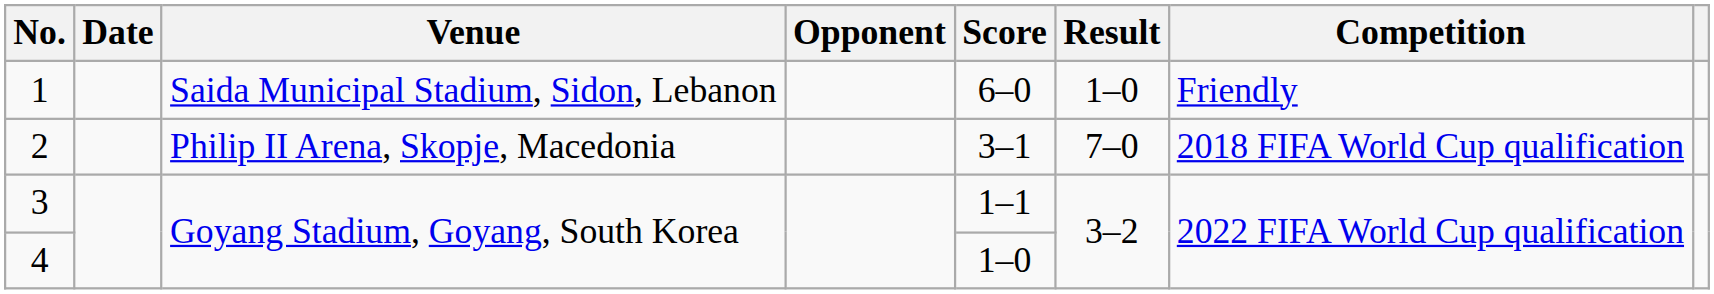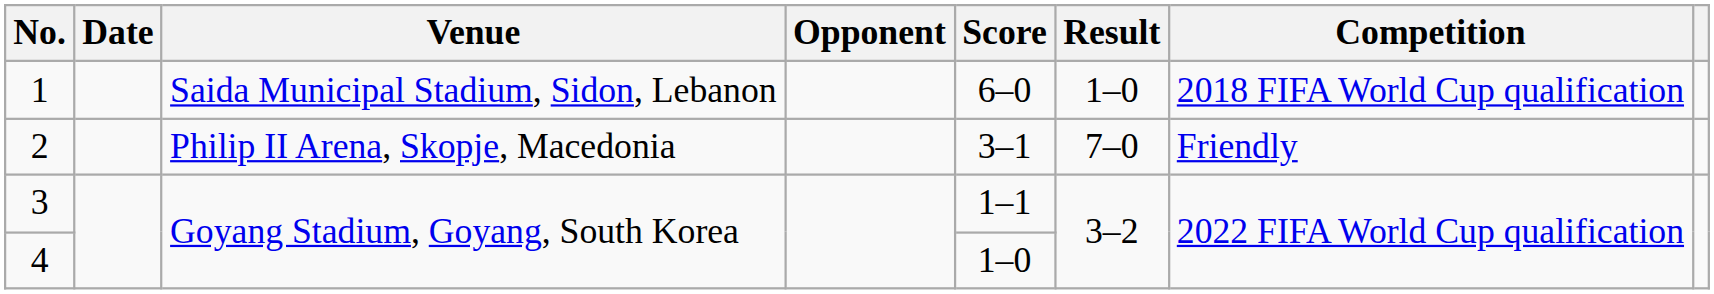1 | Competition: Friendly -> 2018 FIFA World Cup qualification
2 | Competition: 2018 FIFA World Cup qualification -> Friendly
